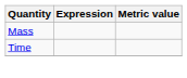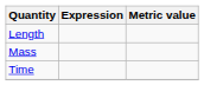+ row: Length
